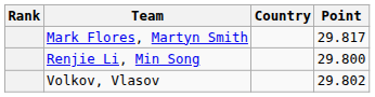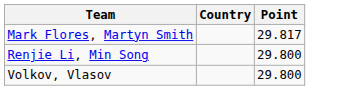- column: Rank
Volkov, Vlasov | Point: 29.802 -> 29.800
